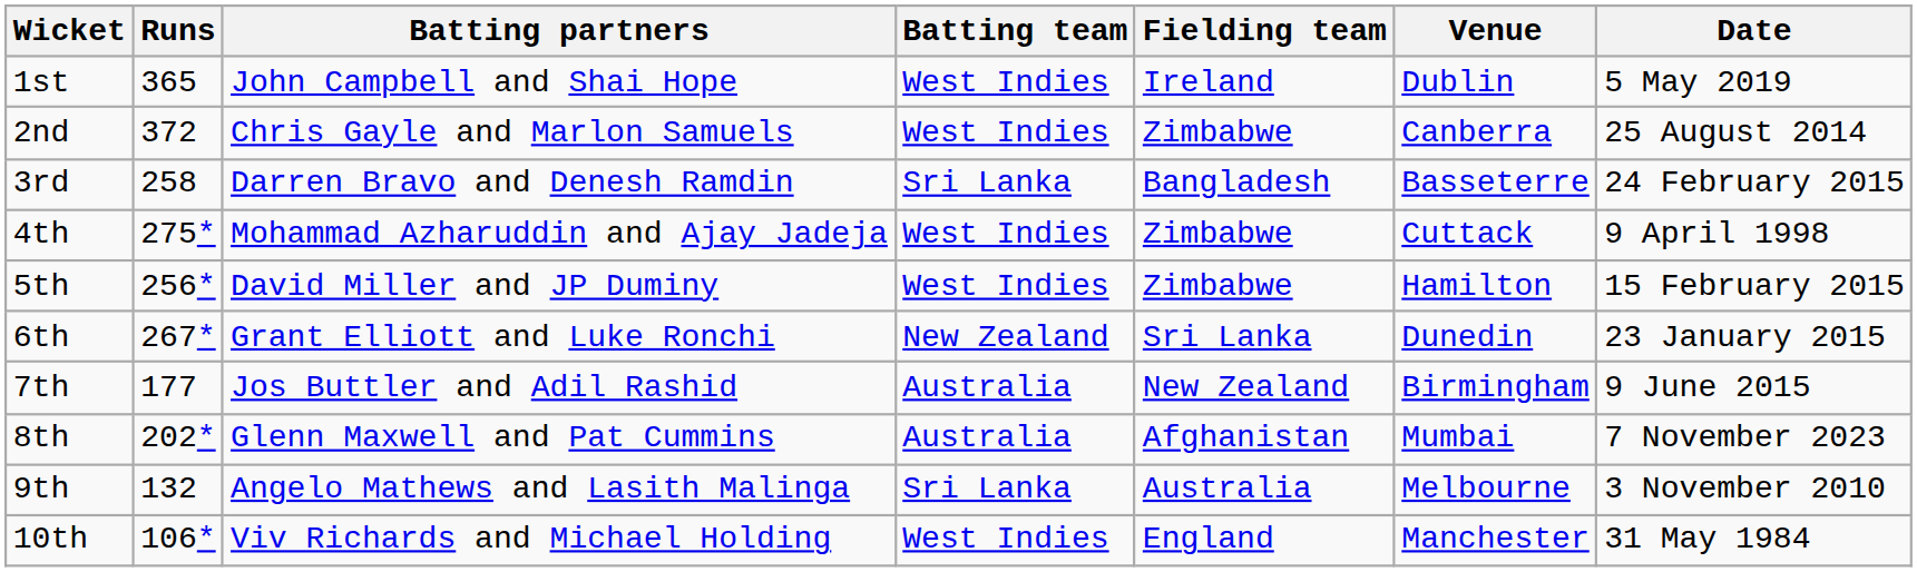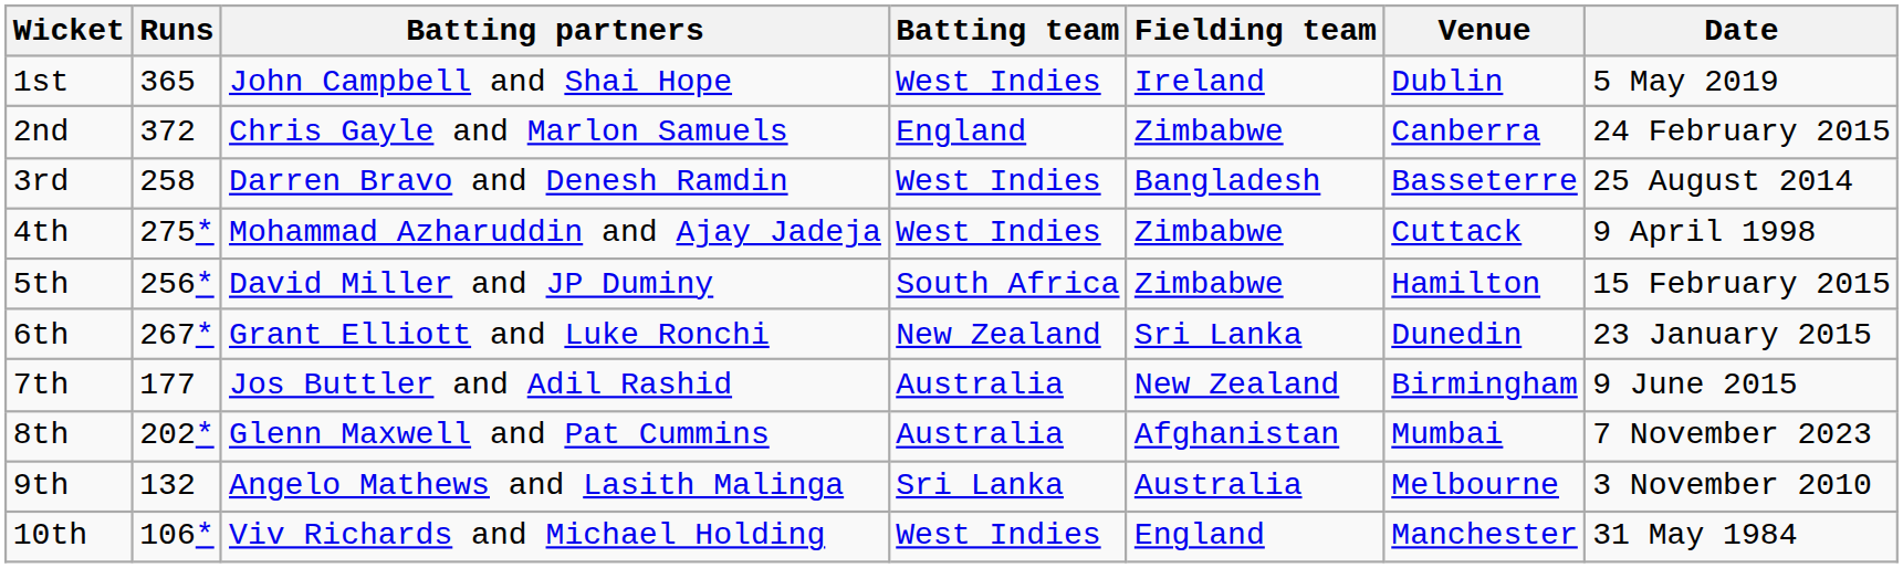2nd | Batting team: West Indies -> England
2nd | Date: 25 August 2014 -> 24 February 2015
3rd | Batting team: Sri Lanka -> West Indies
3rd | Date: 24 February 2015 -> 25 August 2014
5th | Batting team: West Indies -> South Africa
